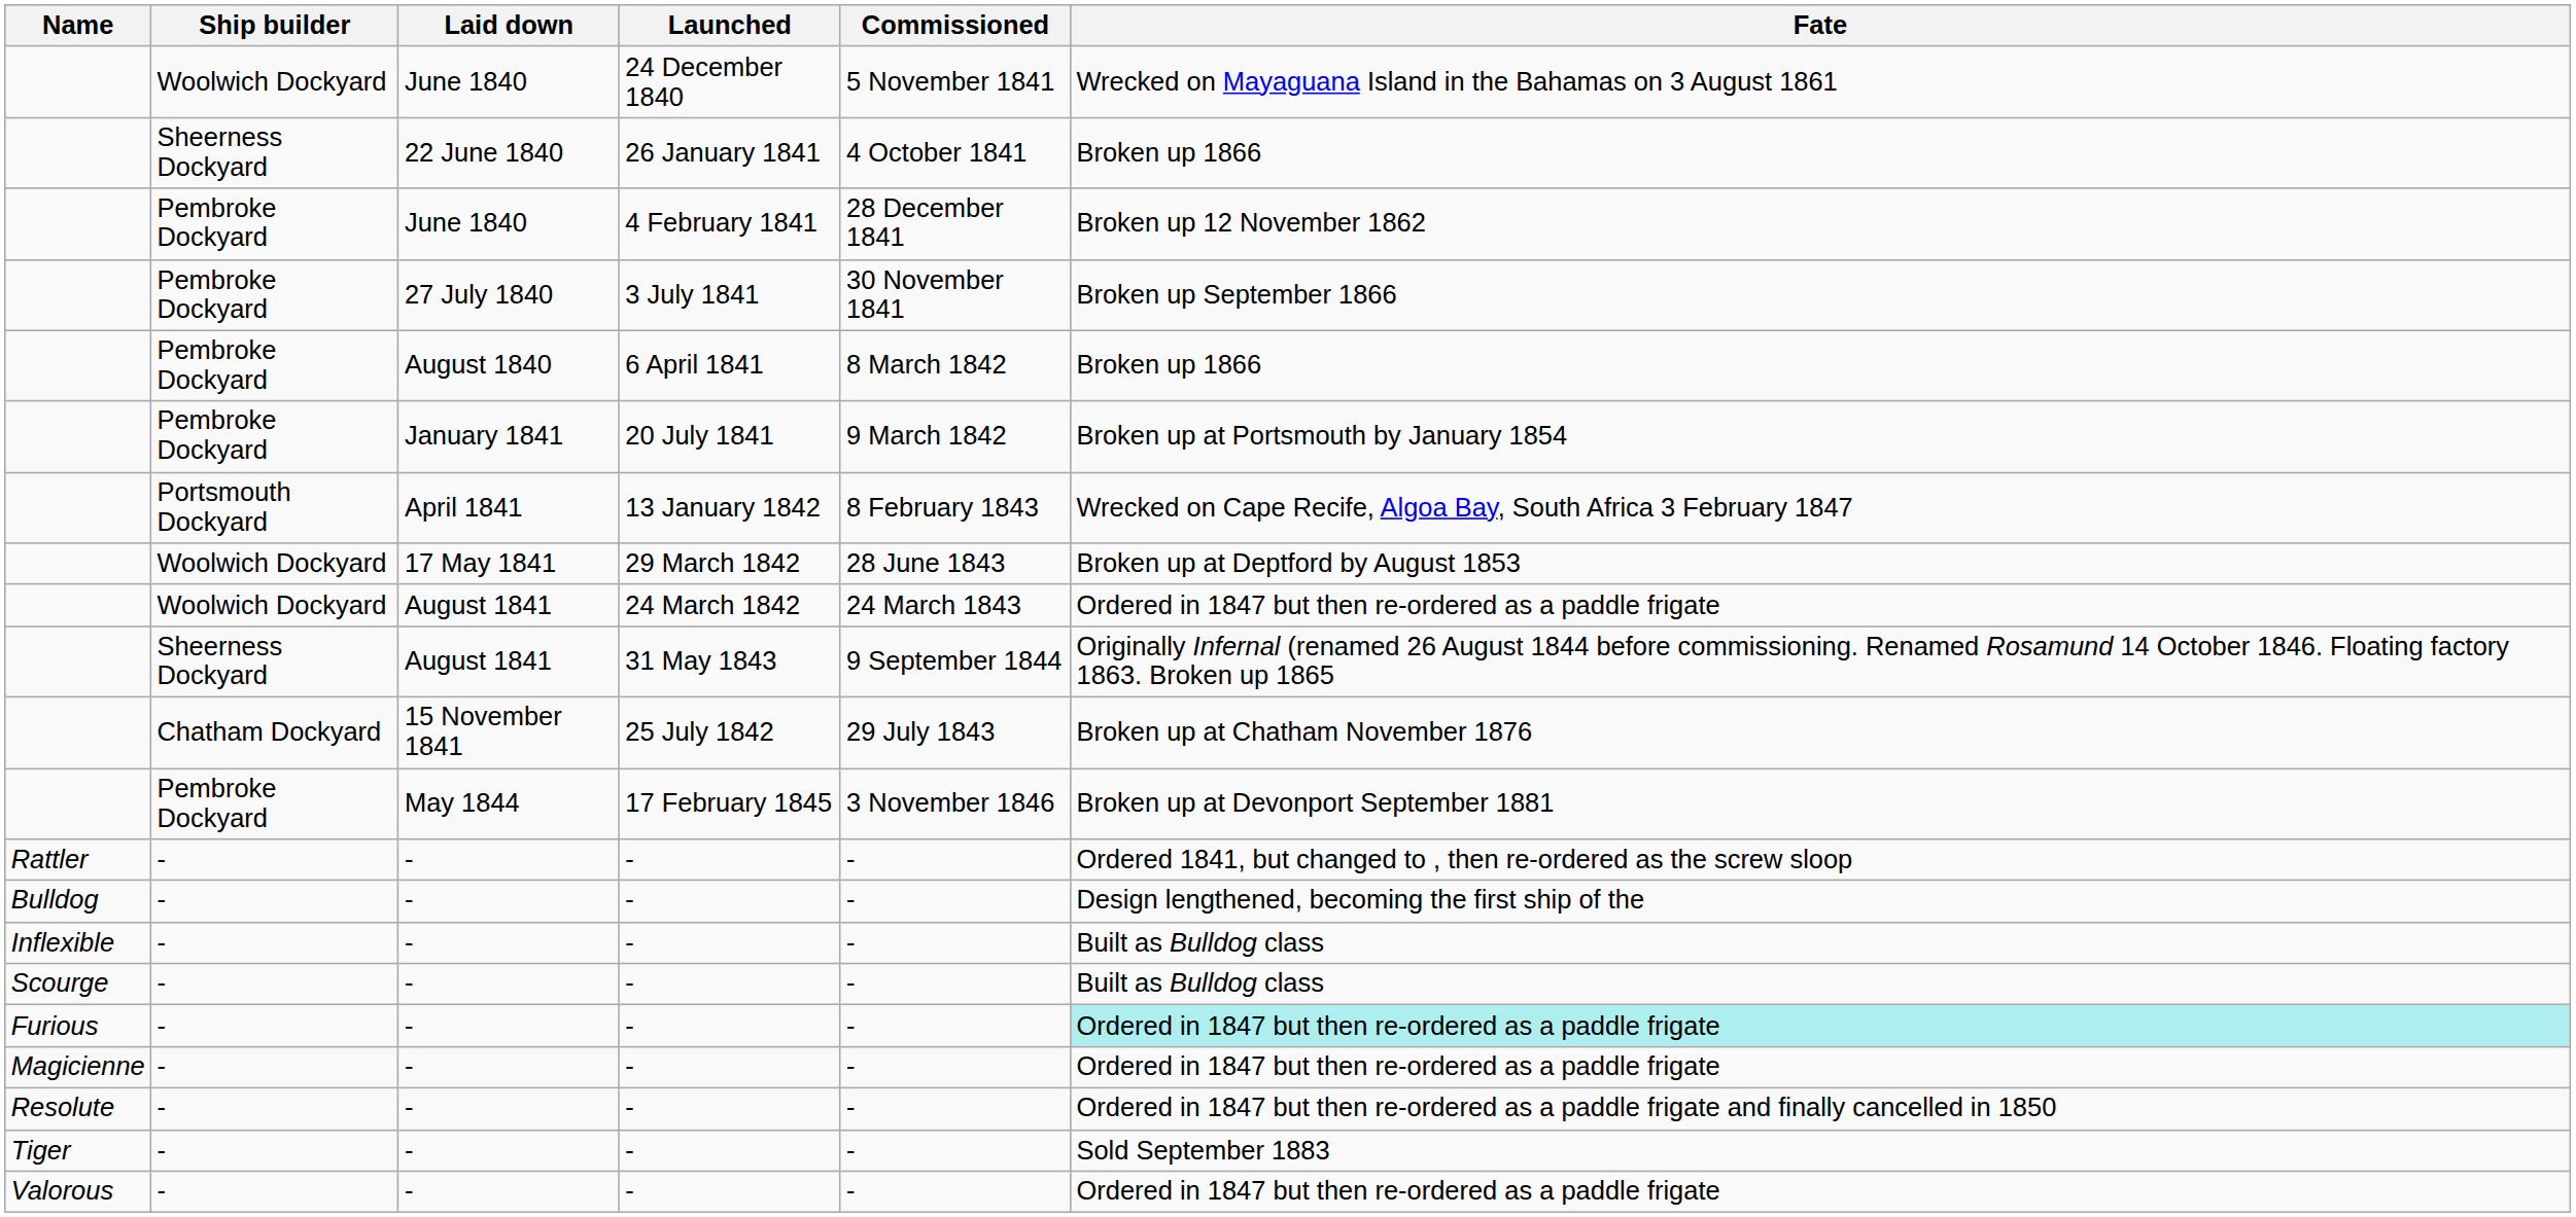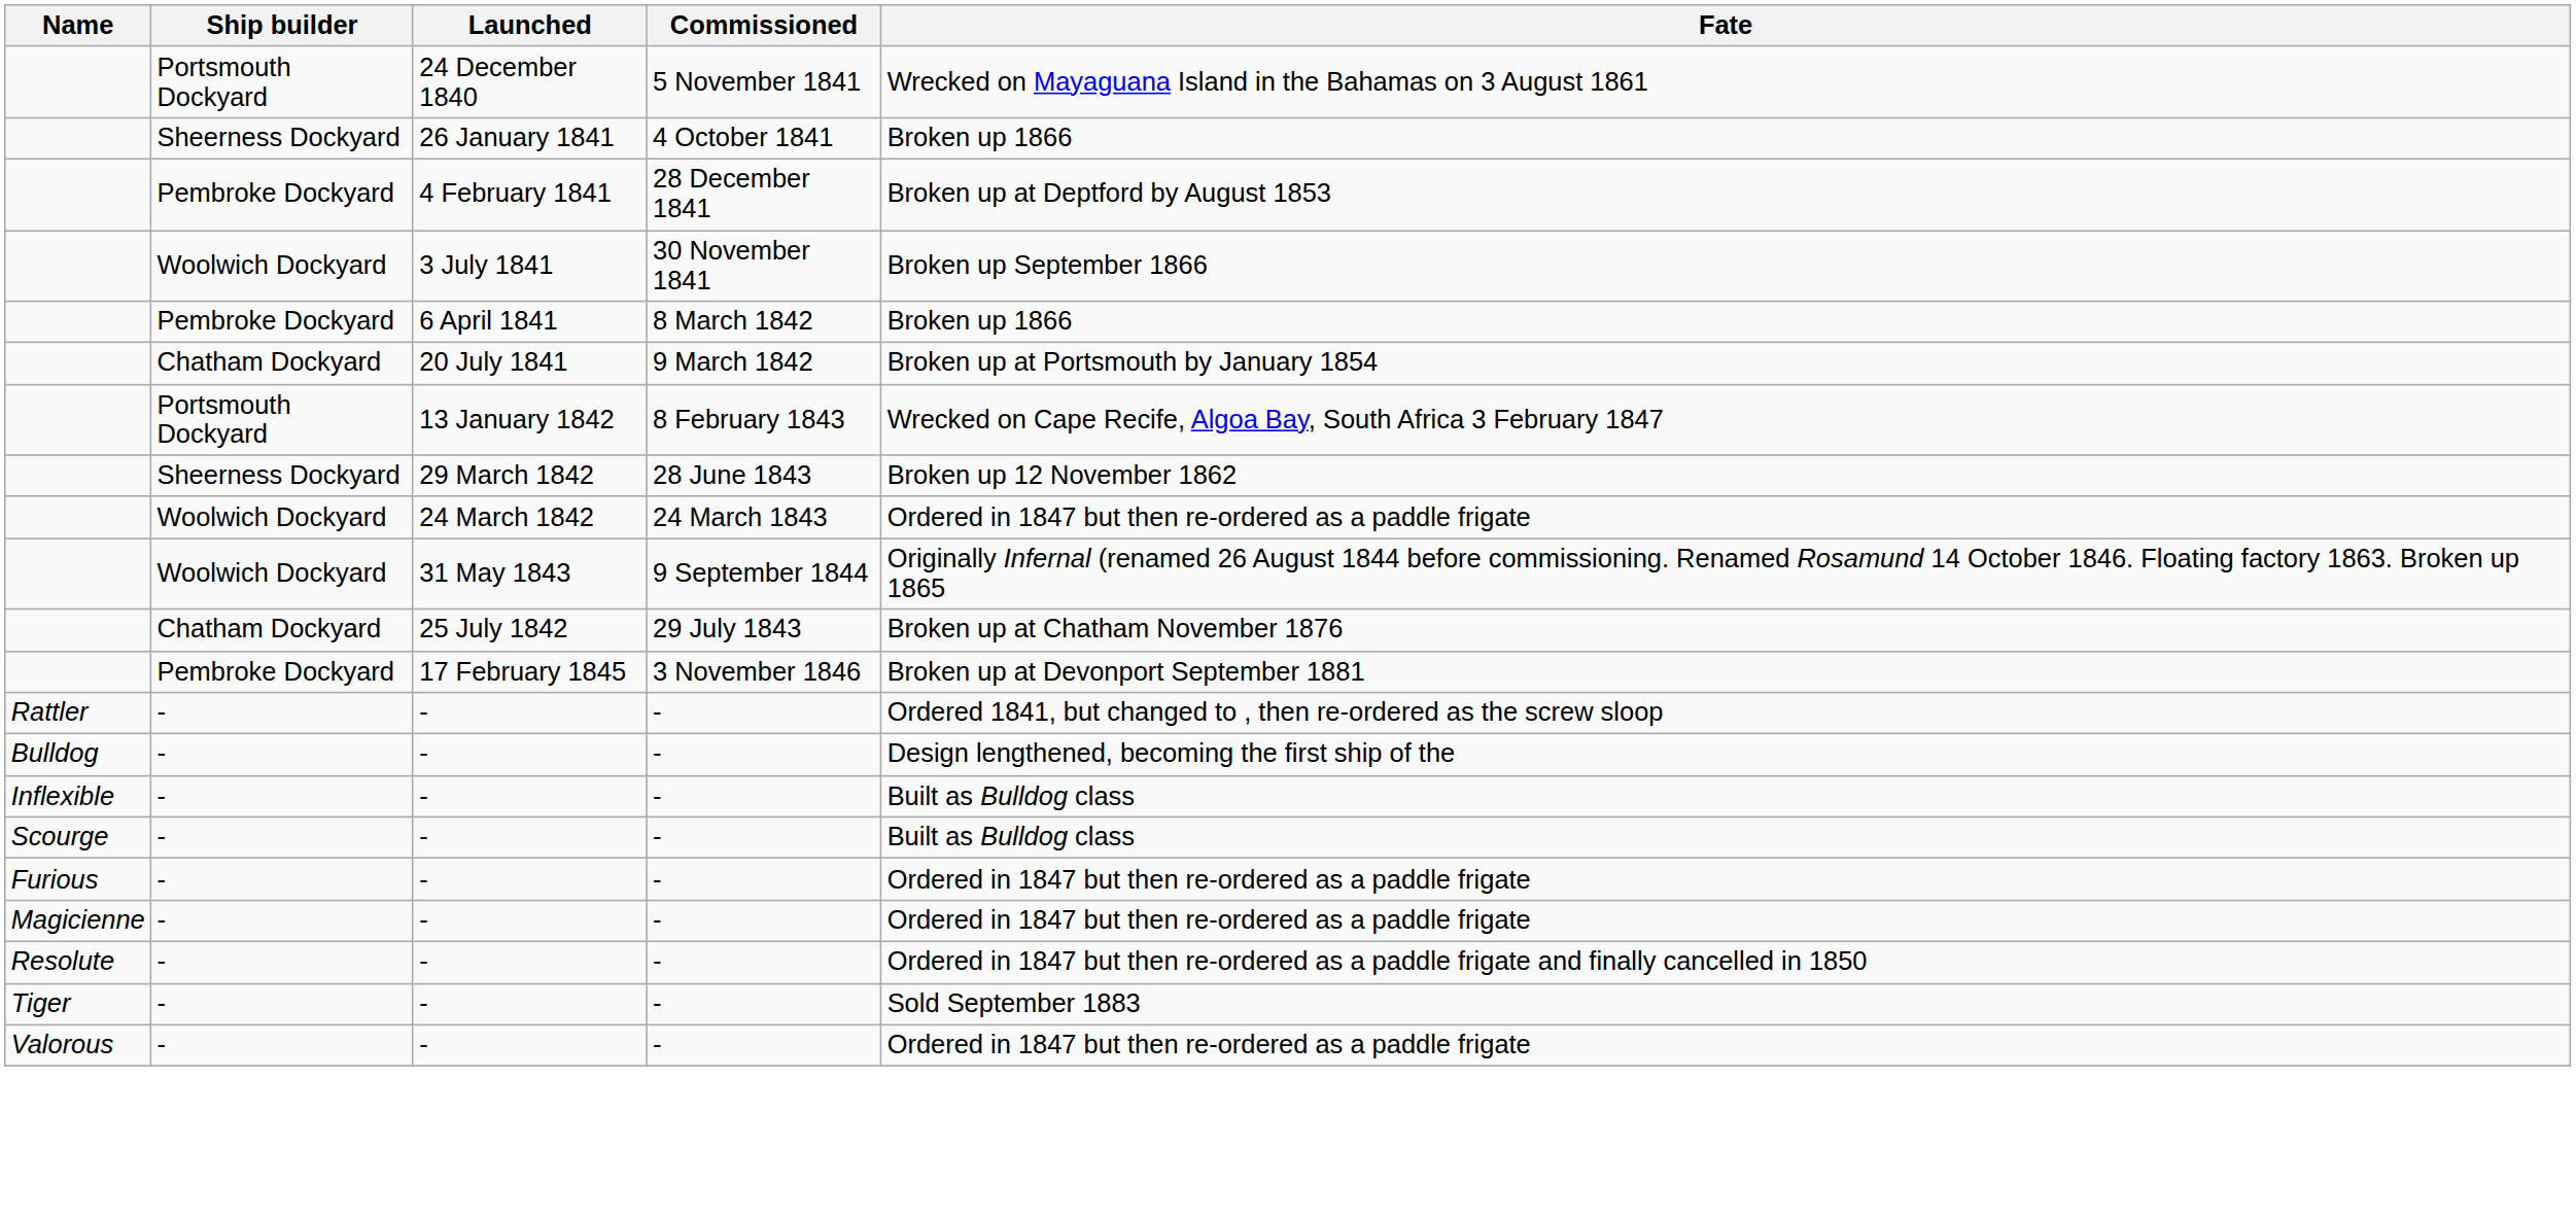- column: Laid down | June 1840 | 22 June 1840 | June 1840 | 27 July 1840 | August 1840 | January 1841 | April 1841 | 17 May 1841 | August 1841 | August 1841 | 15 November 1841 | May 1844 | - | - | - | - | - | - | - | - | -
24 December 1840 | Ship builder: Woolwich Dockyard -> Portsmouth Dockyard
4 February 1841 | Fate: Broken up 12 November 1862 -> Broken up at Deptford by August 1853
3 July 1841 | Ship builder: Pembroke Dockyard -> Woolwich Dockyard
20 July 1841 | Ship builder: Pembroke Dockyard -> Chatham Dockyard
29 March 1842 | Ship builder: Woolwich Dockyard -> Sheerness Dockyard
29 March 1842 | Fate: Broken up at Deptford by August 1853 -> Broken up 12 November 1862
31 May 1843 | Ship builder: Sheerness Dockyard -> Woolwich Dockyard
Furious / - | Fate: paleturquoise background -> no background
